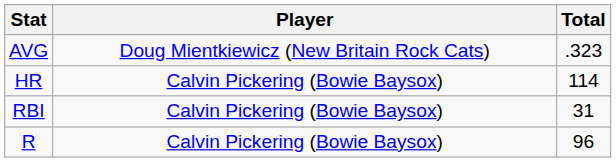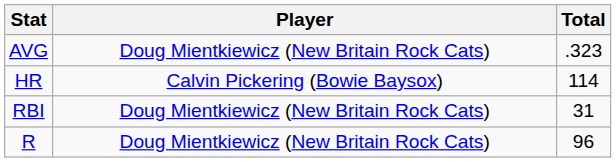RBI | Player: Calvin Pickering (Bowie Baysox) -> Doug Mientkiewicz (New Britain Rock Cats)
R | Player: Calvin Pickering (Bowie Baysox) -> Doug Mientkiewicz (New Britain Rock Cats)
